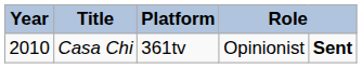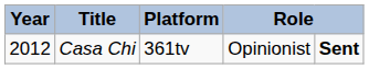Casa Chi | Year: 2010 -> 2012
